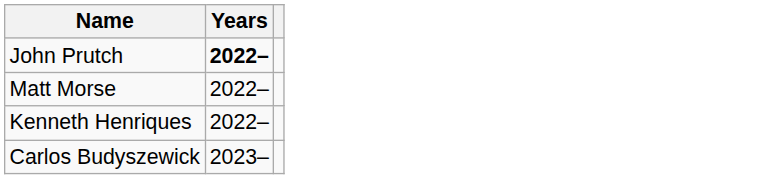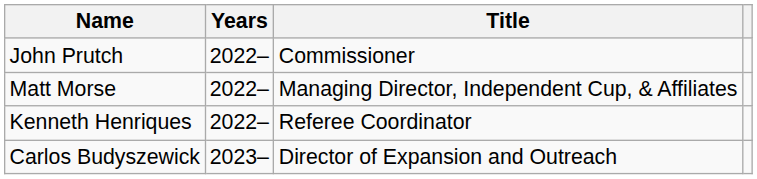+ column: Title | Commissioner | Managing Director, Independent Cup, & Affiliates | Referee Coordinator | Director of Expansion and Outreach
John Prutch | Years: bold -> normal
